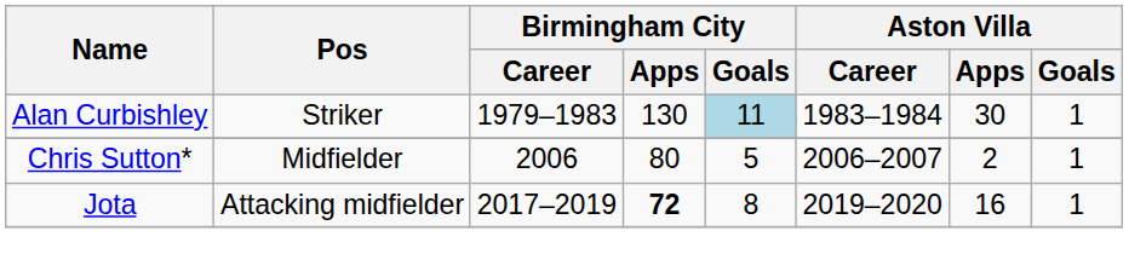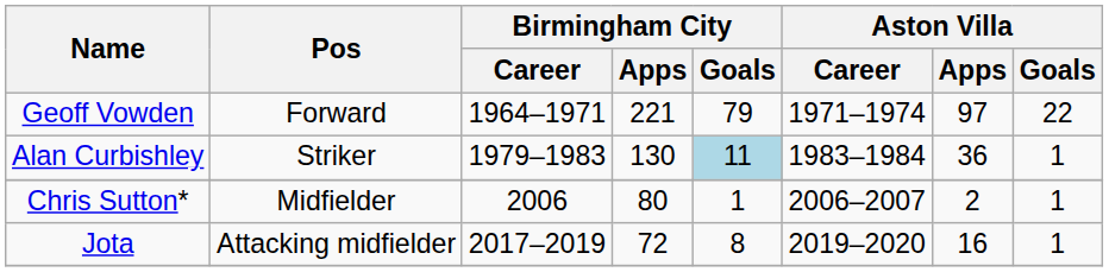+ row: Geoff Vowden | Forward | 1964–1971 | 221 | 79 | 1971–1974 | 97 | 22
Alan Curbishley | Aston Villa / Apps: 30 -> 36
Chris Sutton* | Birmingham City / Goals: 5 -> 1
Jota | Birmingham City / Apps: bold -> normal
